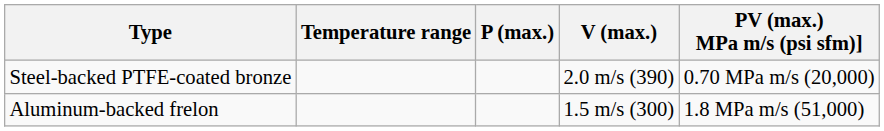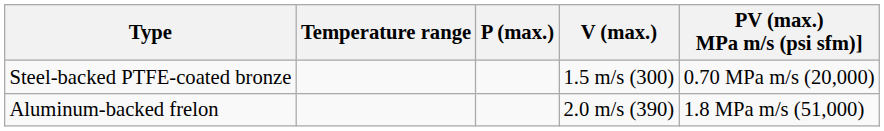Steel-backed PTFE-coated bronze | V (max.): 2.0 m/s (390) -> 1.5 m/s (300)
Aluminum-backed frelon | V (max.): 1.5 m/s (300) -> 2.0 m/s (390)
